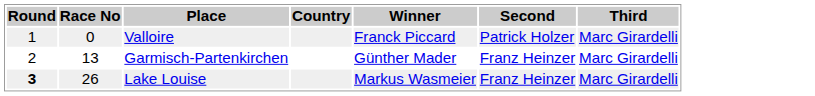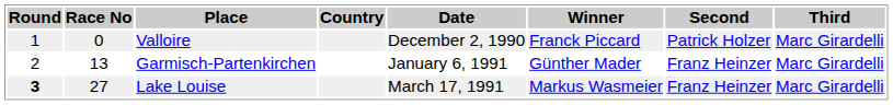+ column: Date | December 2, 1990 | January 6, 1991 | March 17, 1991
Lake Louise | Race No: 26 -> 27
